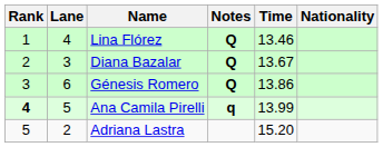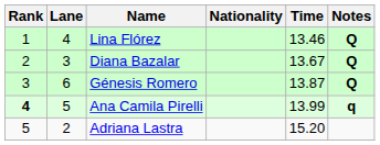columns swapped: Nationality <-> Notes
Génesis Romero | Time: 13.86 -> 13.87
